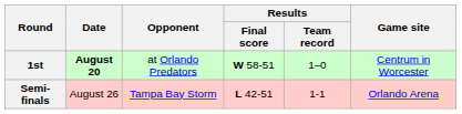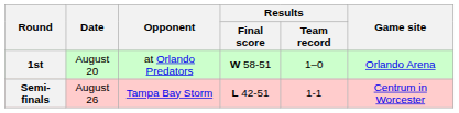1st | Date: bold -> normal
1st | Game site: Centrum in Worcester -> Orlando Arena
Semi-finals | Game site: Orlando Arena -> Centrum in Worcester
